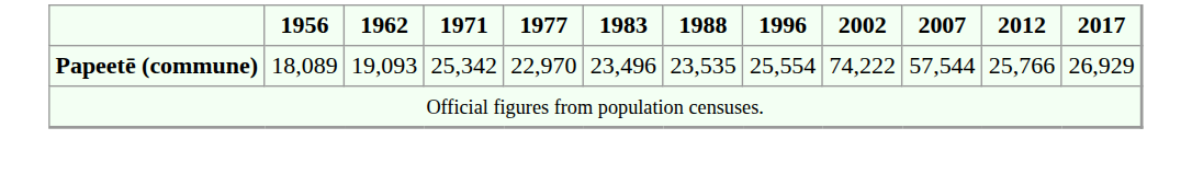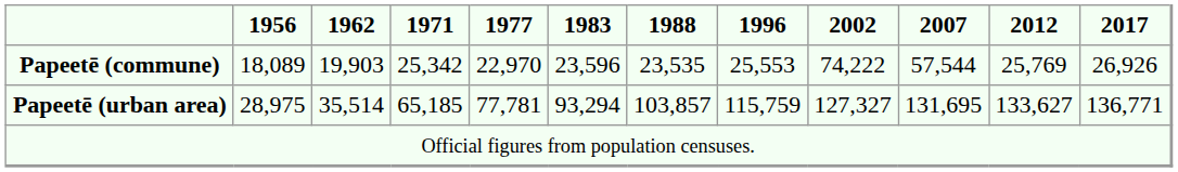Papeetē (commune) | 1962: 19,093 -> 19,903
Papeetē (commune) | 1983: 23,496 -> 23,596
Papeetē (commune) | 1996: 25,554 -> 25,553
Papeetē (commune) | 2012: 25,766 -> 25,769
Papeetē (commune) | 2017: 26,929 -> 26,926
+ row: Papeetē (urban area) | 28,975 | 35,514 | 65,185 | 77,781 | 93,294 | 103,857 | 115,759 | 127,327 | 131,695 | 133,627 | 136,771
